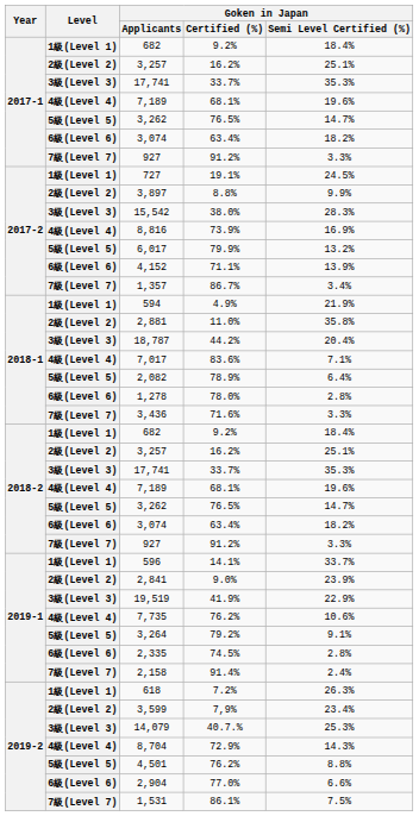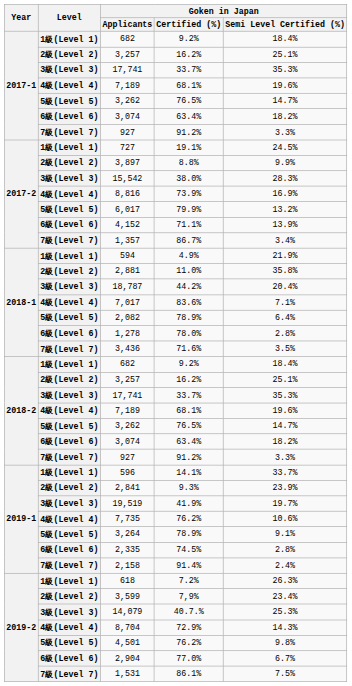3,436 | Goken in Japan / Semi Level Certified (%): 3.3% -> 3.5%
2,841 | Goken in Japan / Certified (%): 9.0% -> 9.3%
19,519 | Goken in Japan / Semi Level Certified (%): 22.9% -> 19.7%
3,264 | Goken in Japan / Certified (%): 79.2% -> 78.9%
4,501 | Goken in Japan / Semi Level Certified (%): 8.8% -> 9.8%
2,904 | Goken in Japan / Semi Level Certified (%): 6.6% -> 6.7%
